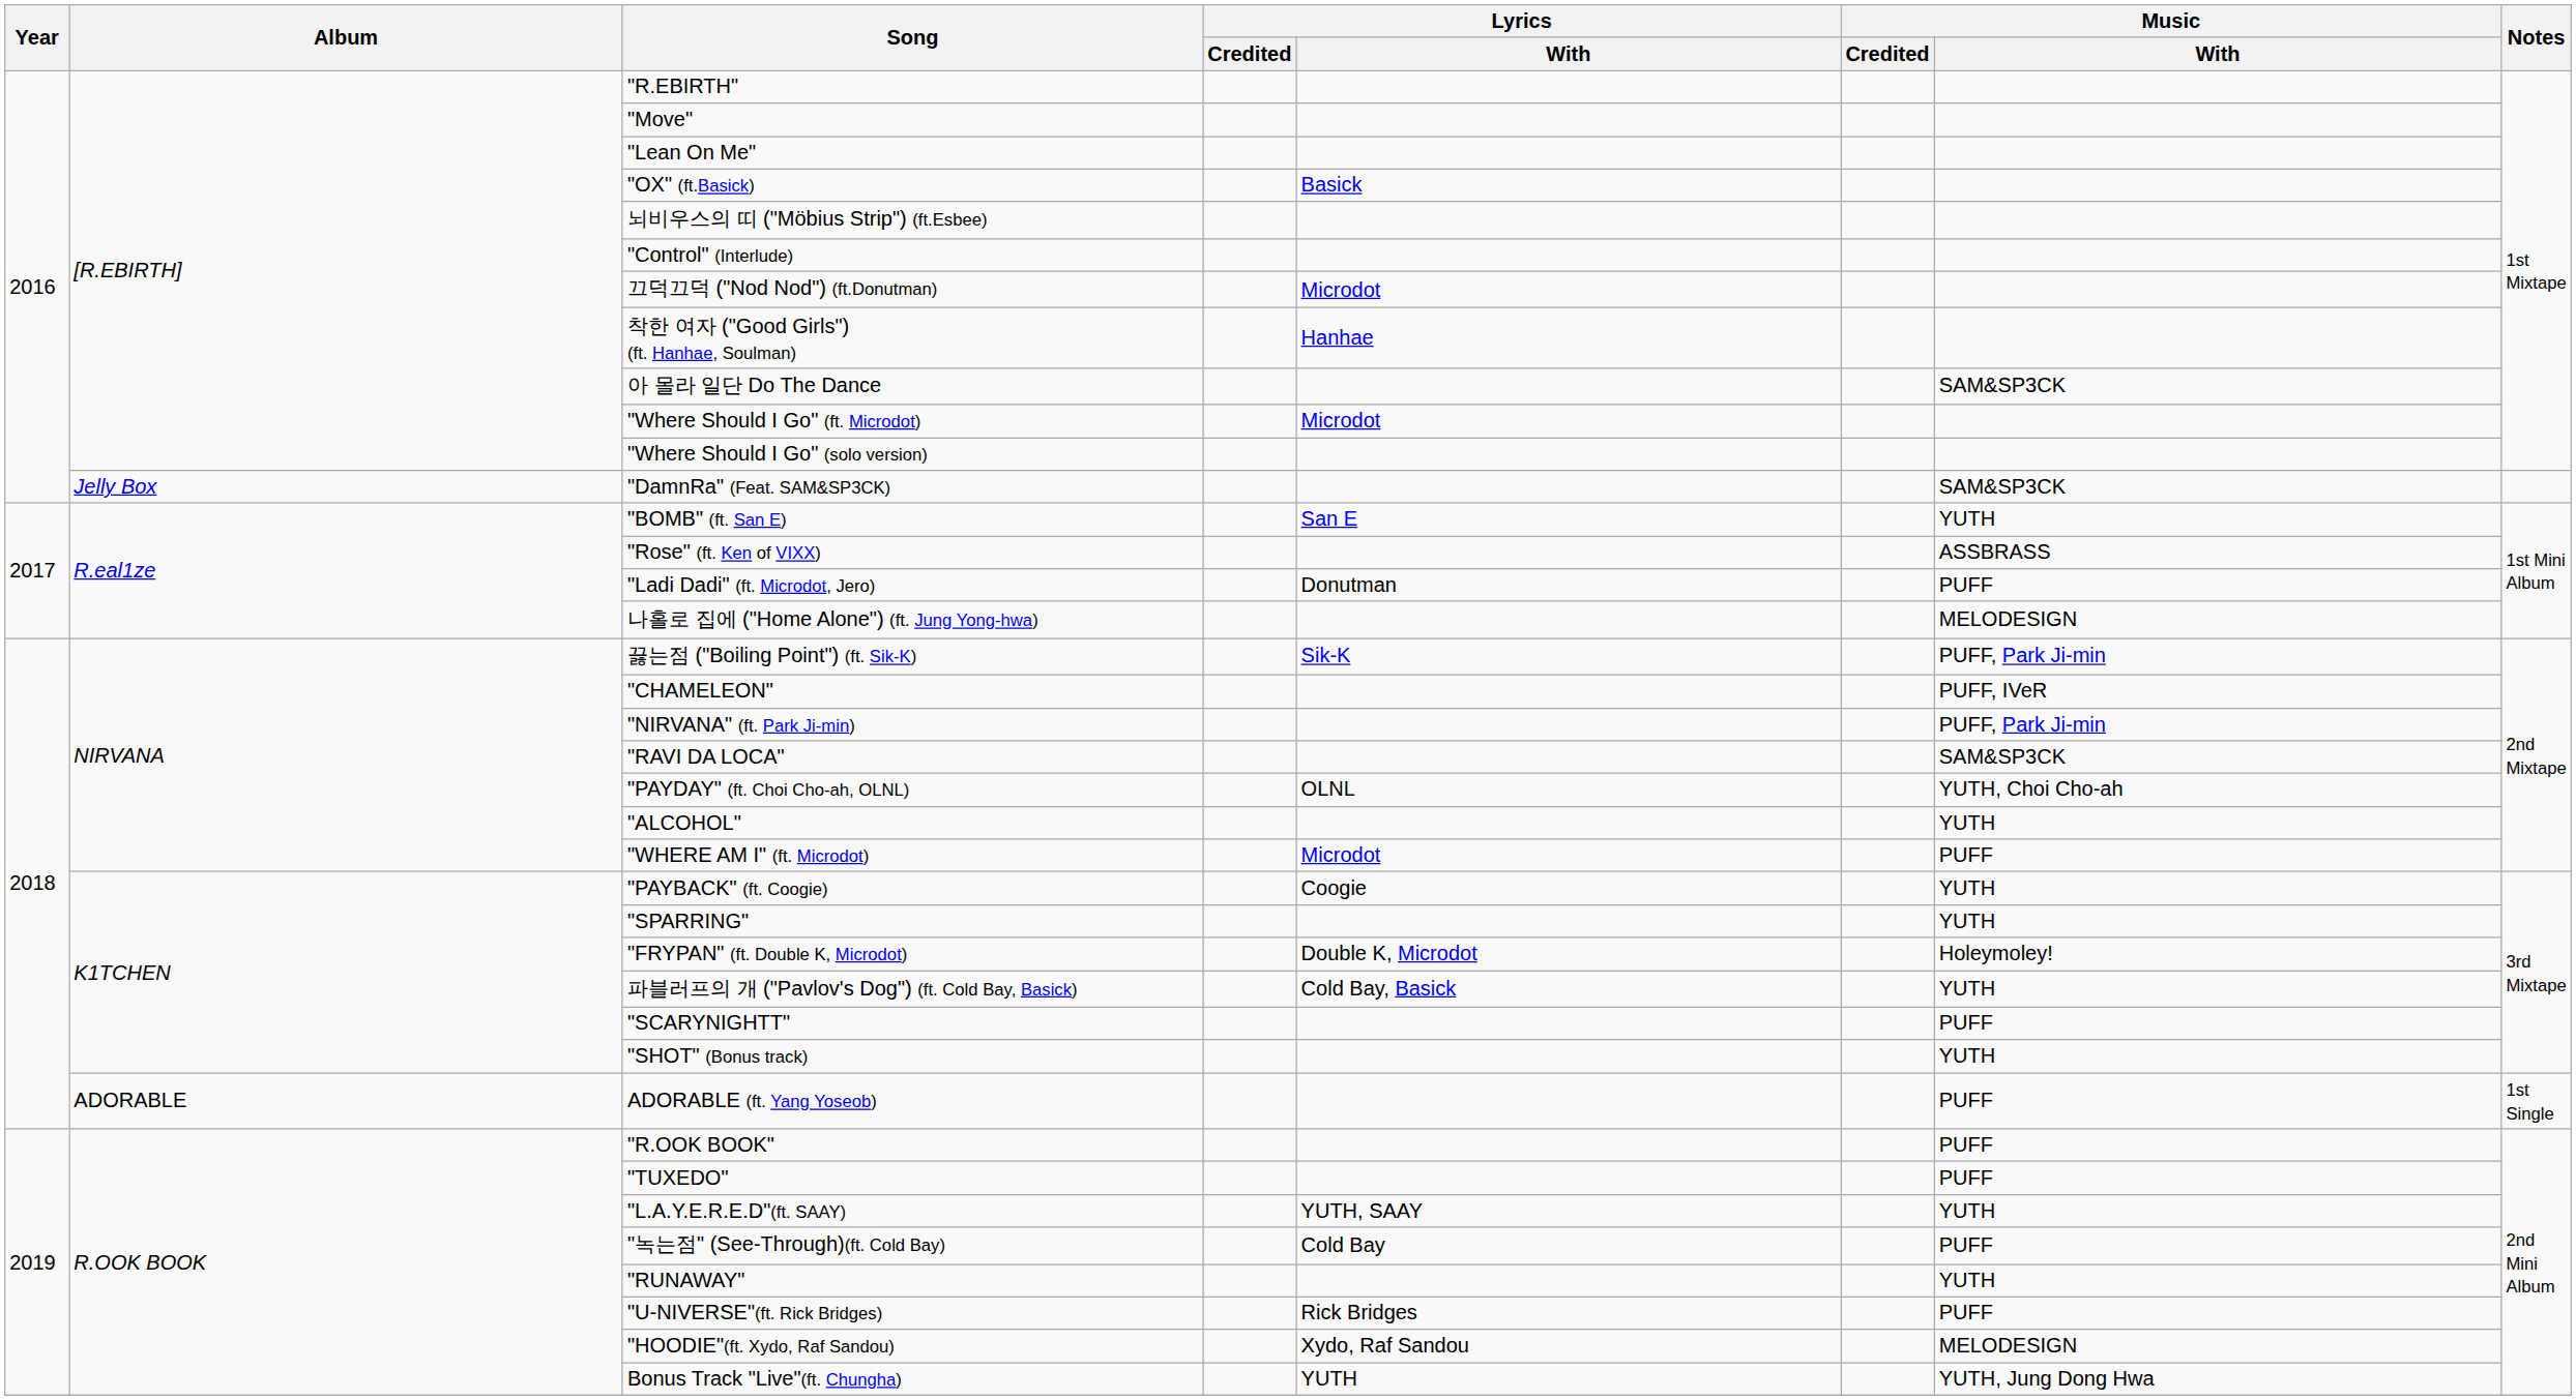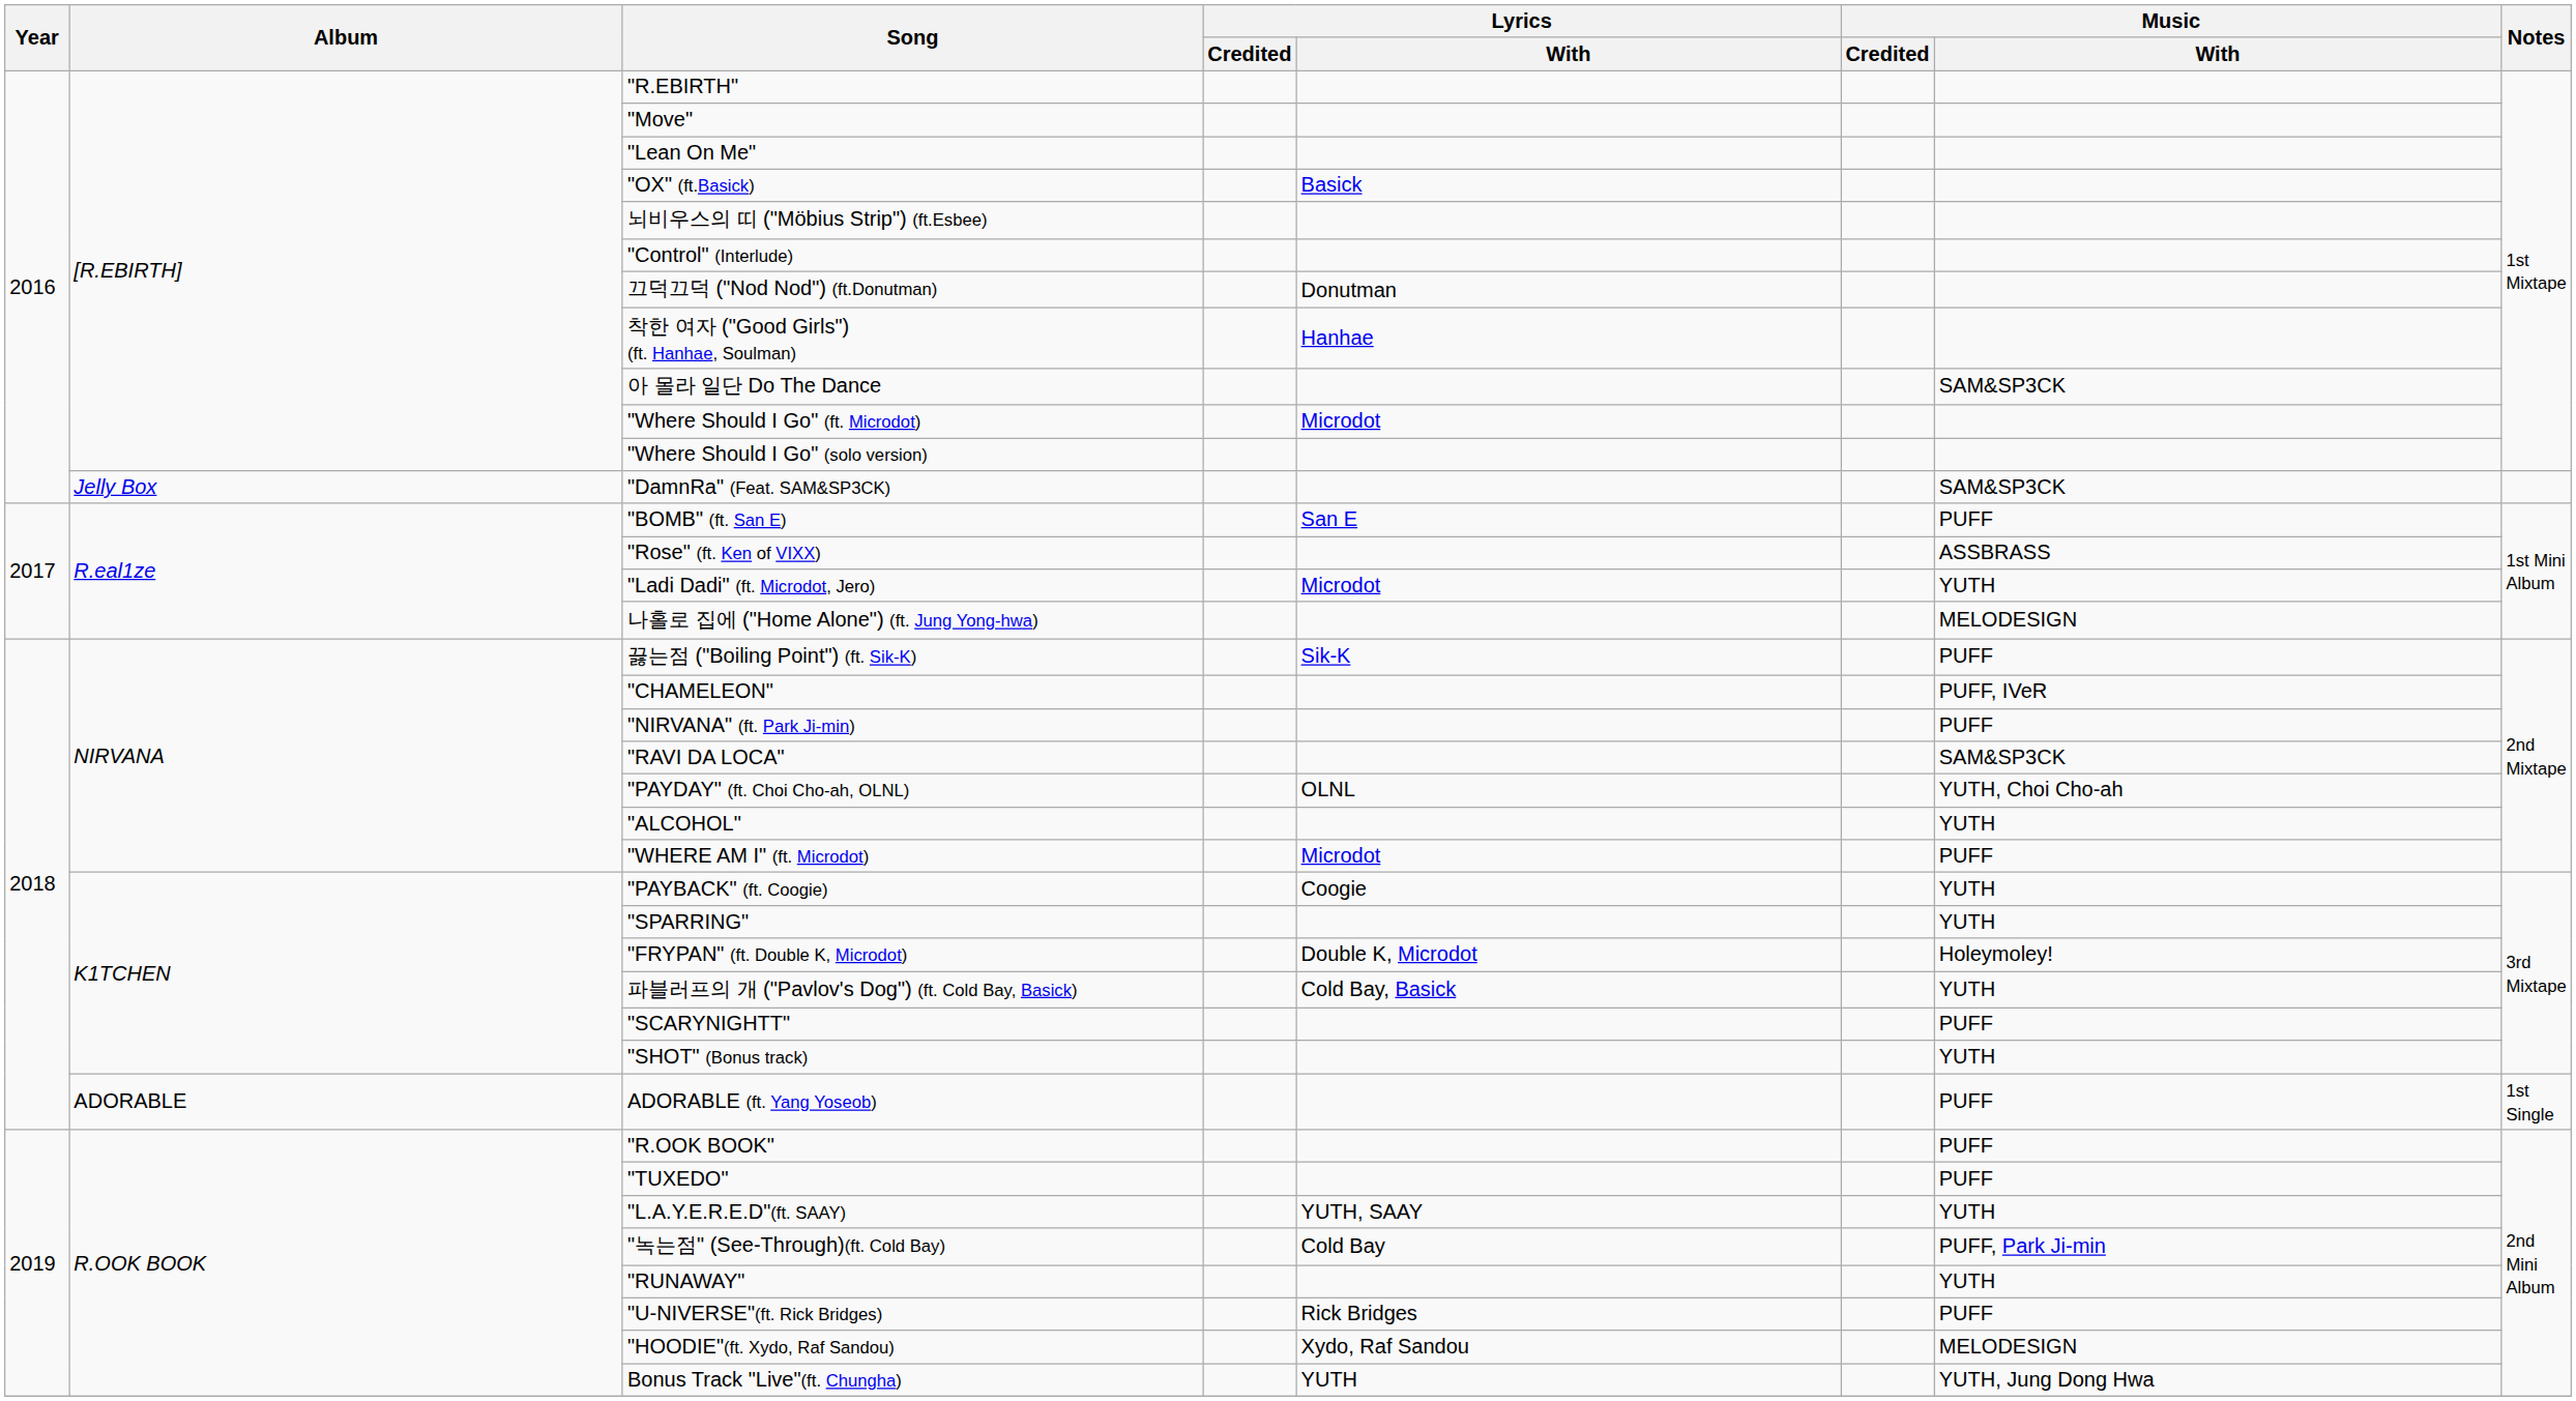끄덕끄덕 ("Nod Nod") (ft.Donutman) | Lyrics / With: Microdot -> Donutman
"BOMB" (ft. San E) | Music / With: YUTH -> PUFF
"Ladi Dadi" (ft. Microdot, Jero) | Lyrics / With: Donutman -> Microdot
"Ladi Dadi" (ft. Microdot, Jero) | Music / With: PUFF -> YUTH
끓는점 ("Boiling Point") (ft. Sik-K) | Music / With: PUFF, Park Ji-min -> PUFF
"NIRVANA" (ft. Park Ji-min) | Music / With: PUFF, Park Ji-min -> PUFF
"녹는점" (See-Through)(ft. Cold Bay) | Music / With: PUFF -> PUFF, Park Ji-min
